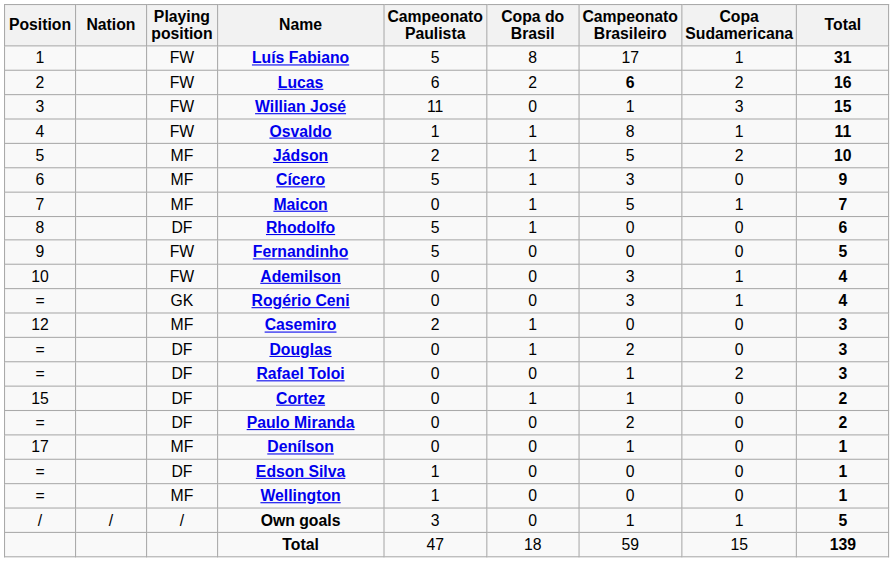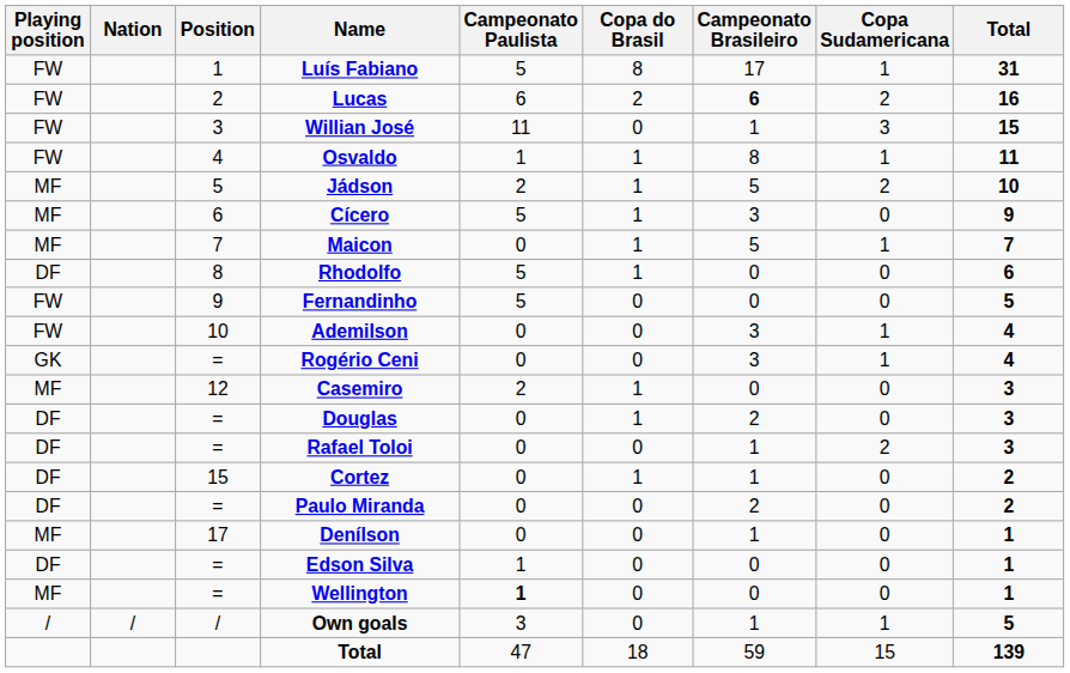columns swapped: Position <-> Playing position
Wellington | Campeonato Paulista: normal -> bold
